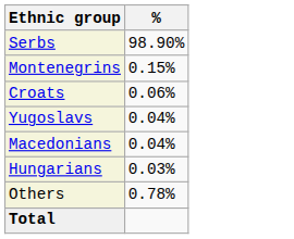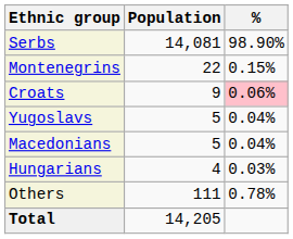+ column: Population | 14,081 | 22 | 9 | 5 | 5 | 4 | 111 | 14,205
Croats | %: no background -> pink background
